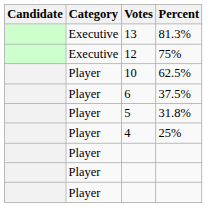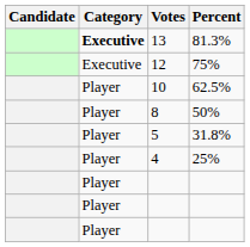13 | Category: normal -> bold
+ row: Player | 8 | 50%
- row: Player | 6 | 37.5%
